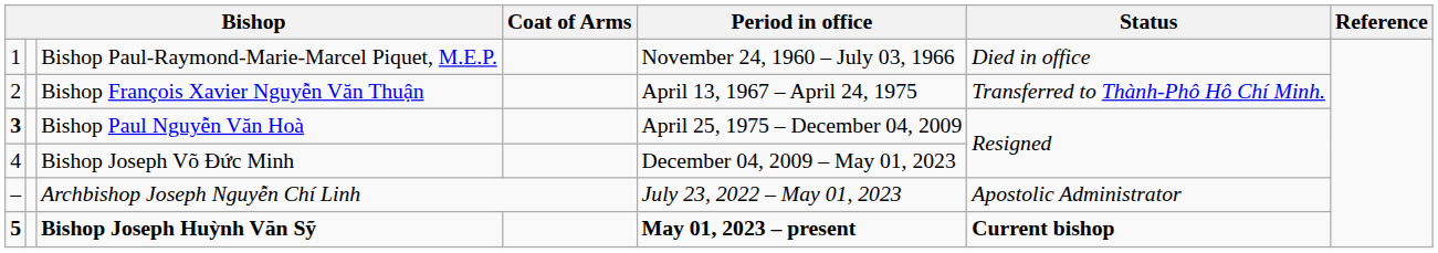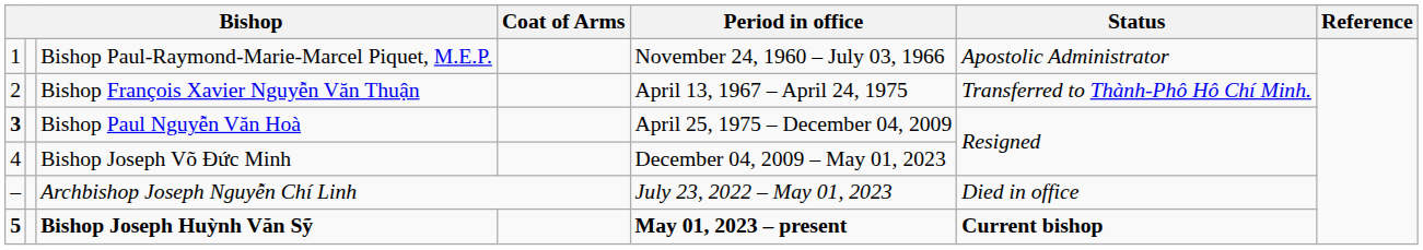Bishop Paul-Raymond-Marie-Marcel Piquet, M.E.P. | Status: Died in office -> Apostolic Administrator
Archbishop Joseph Nguyễn Chí Linh | Status: Apostolic Administrator -> Died in office
